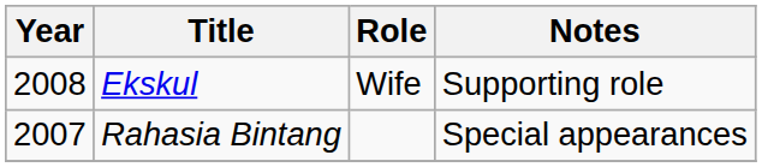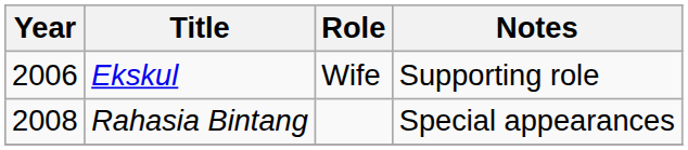Ekskul | Year: 2008 -> 2006
Rahasia Bintang | Year: 2007 -> 2008
